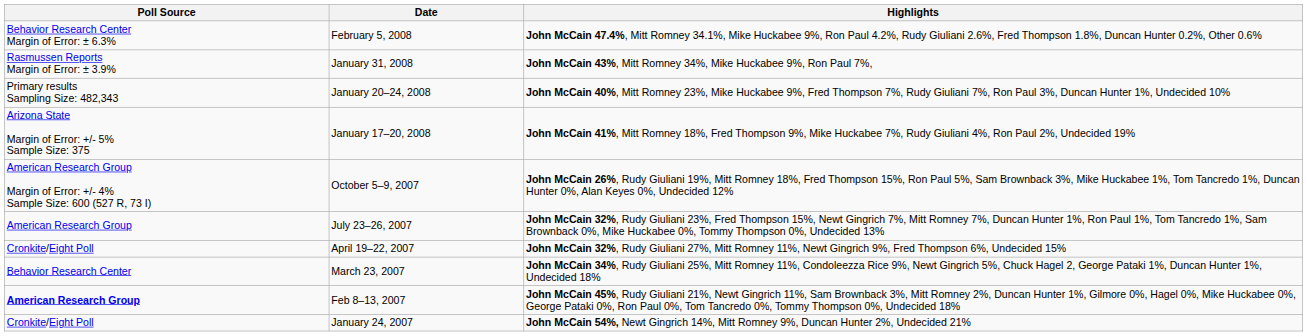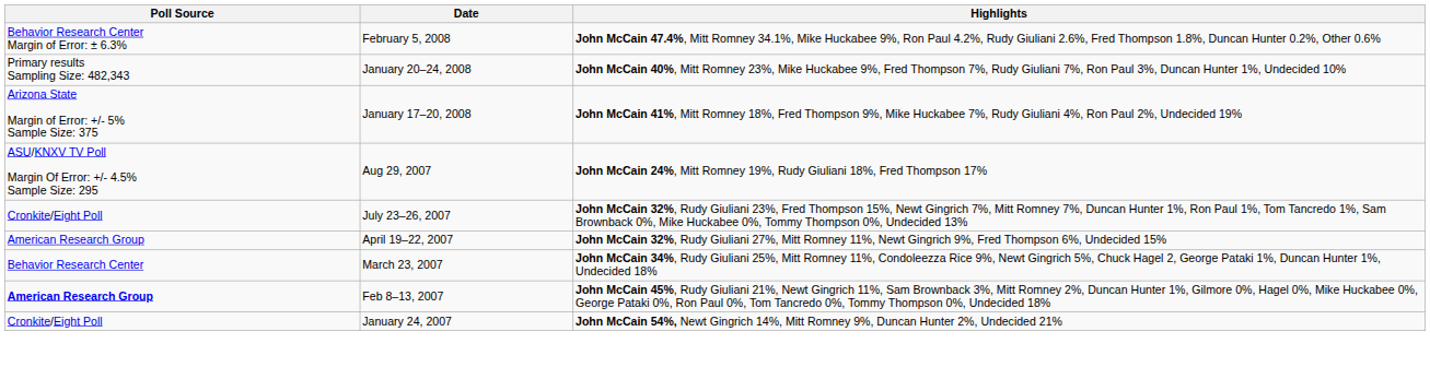- row: Rasmussen Reports Margin of Error: ± 3.9% | January 31, 2008 | John McCain 43%, Mitt Romney 34%, Mike Huckabee 9%, Ron Paul 7%,
- row: American Research Group Margin of Error: +/- 4% Sample Size: 600 (527 R, 73 I) | October 5–9, 2007 | John McCain 26%, Rudy Giuliani 19%, Mitt Romney 18%, Fred Thompson 15%, Ron Paul 5%, Sam Brownback 3%, Mike Huckabee 1%, Tom Tancredo 1%, Duncan Hunter 0%, Alan Keyes 0%, Undecided 12%
+ row: ASU/KNXV TV Poll Margin Of Error: +/- 4.5% Sample Size: 295 | Aug 29, 2007 | John McCain 24%, Mitt Romney 19%, Rudy Giuliani 18%, Fred Thompson 17%
July 23–26, 2007 | Poll Source: American Research Group -> Cronkite/Eight Poll
April 19–22, 2007 | Poll Source: Cronkite/Eight Poll -> American Research Group
